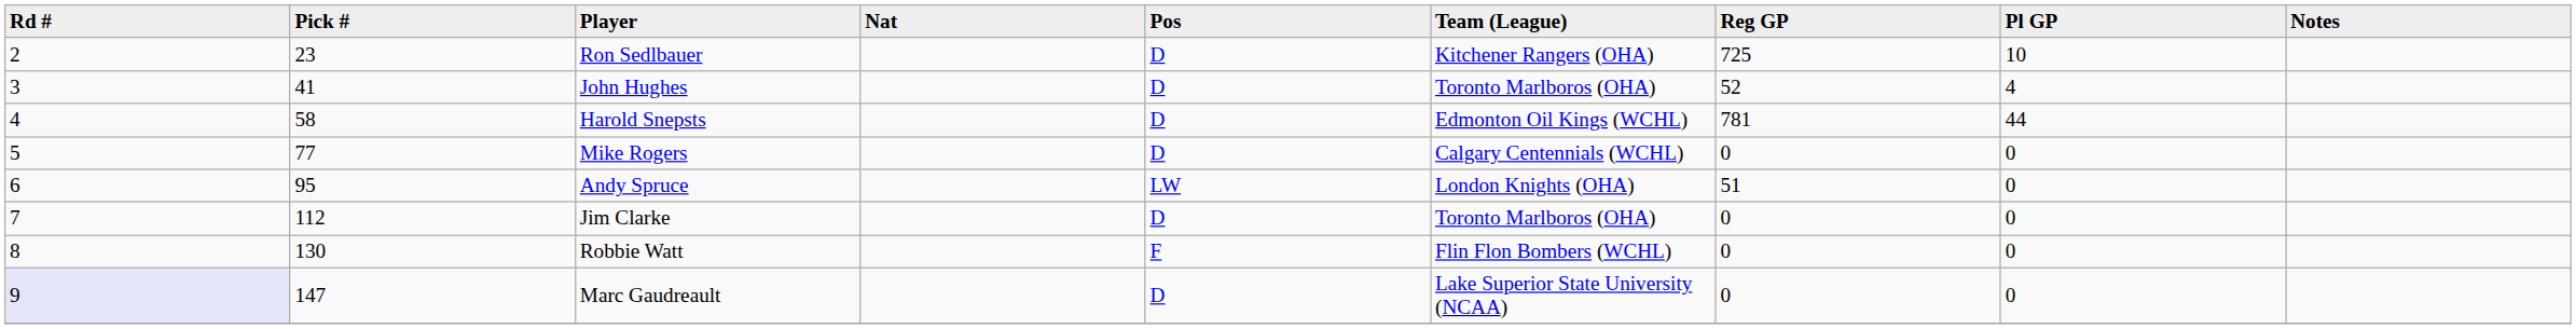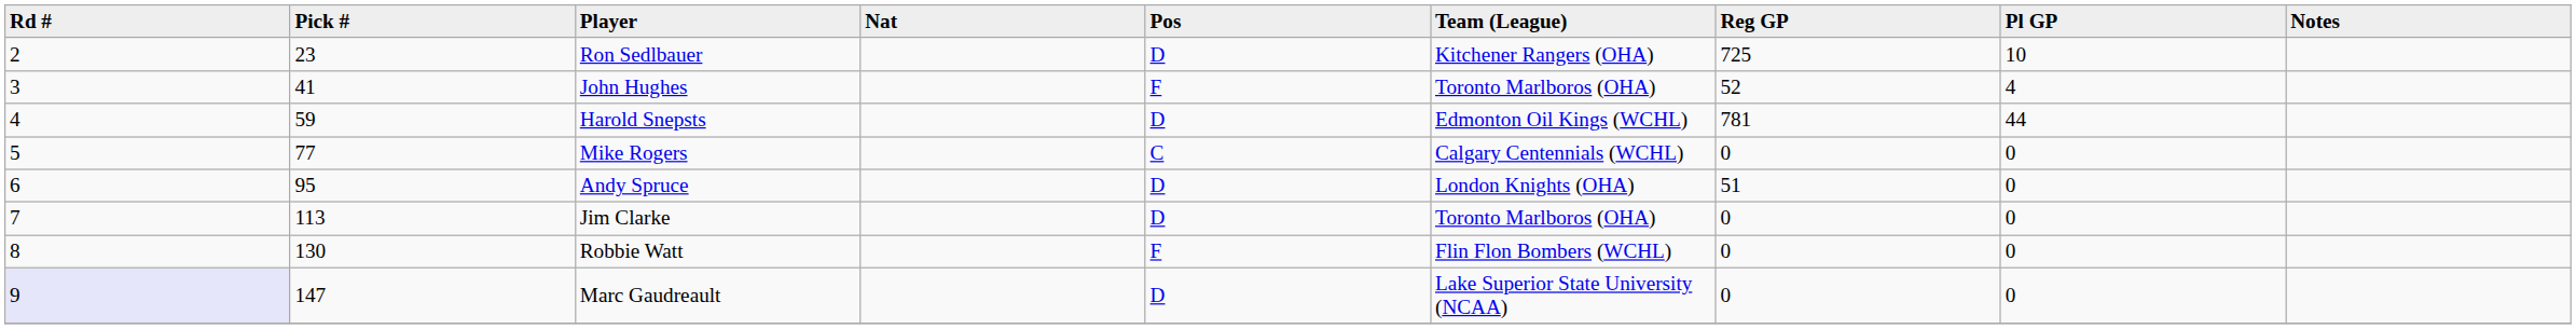John Hughes | Pos: D -> F
Harold Snepsts | Pick #: 58 -> 59
Mike Rogers | Pos: D -> C
Andy Spruce | Pos: LW -> D
Jim Clarke | Pick #: 112 -> 113
